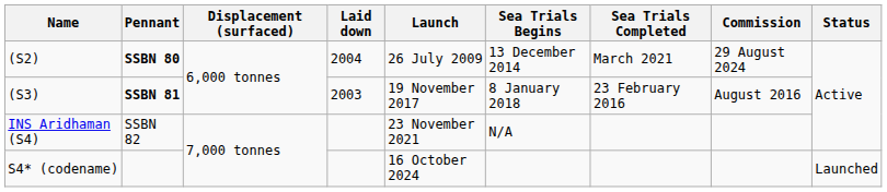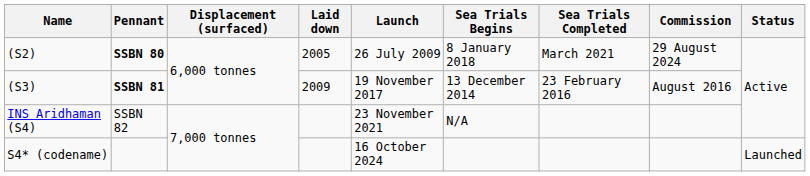(S2) | Laid down: 2004 -> 2005
(S2) | Sea Trials Begins: 13 December 2014 -> 8 January 2018
(S3) | Laid down: 2003 -> 2009
(S3) | Sea Trials Begins: 8 January 2018 -> 13 December 2014
